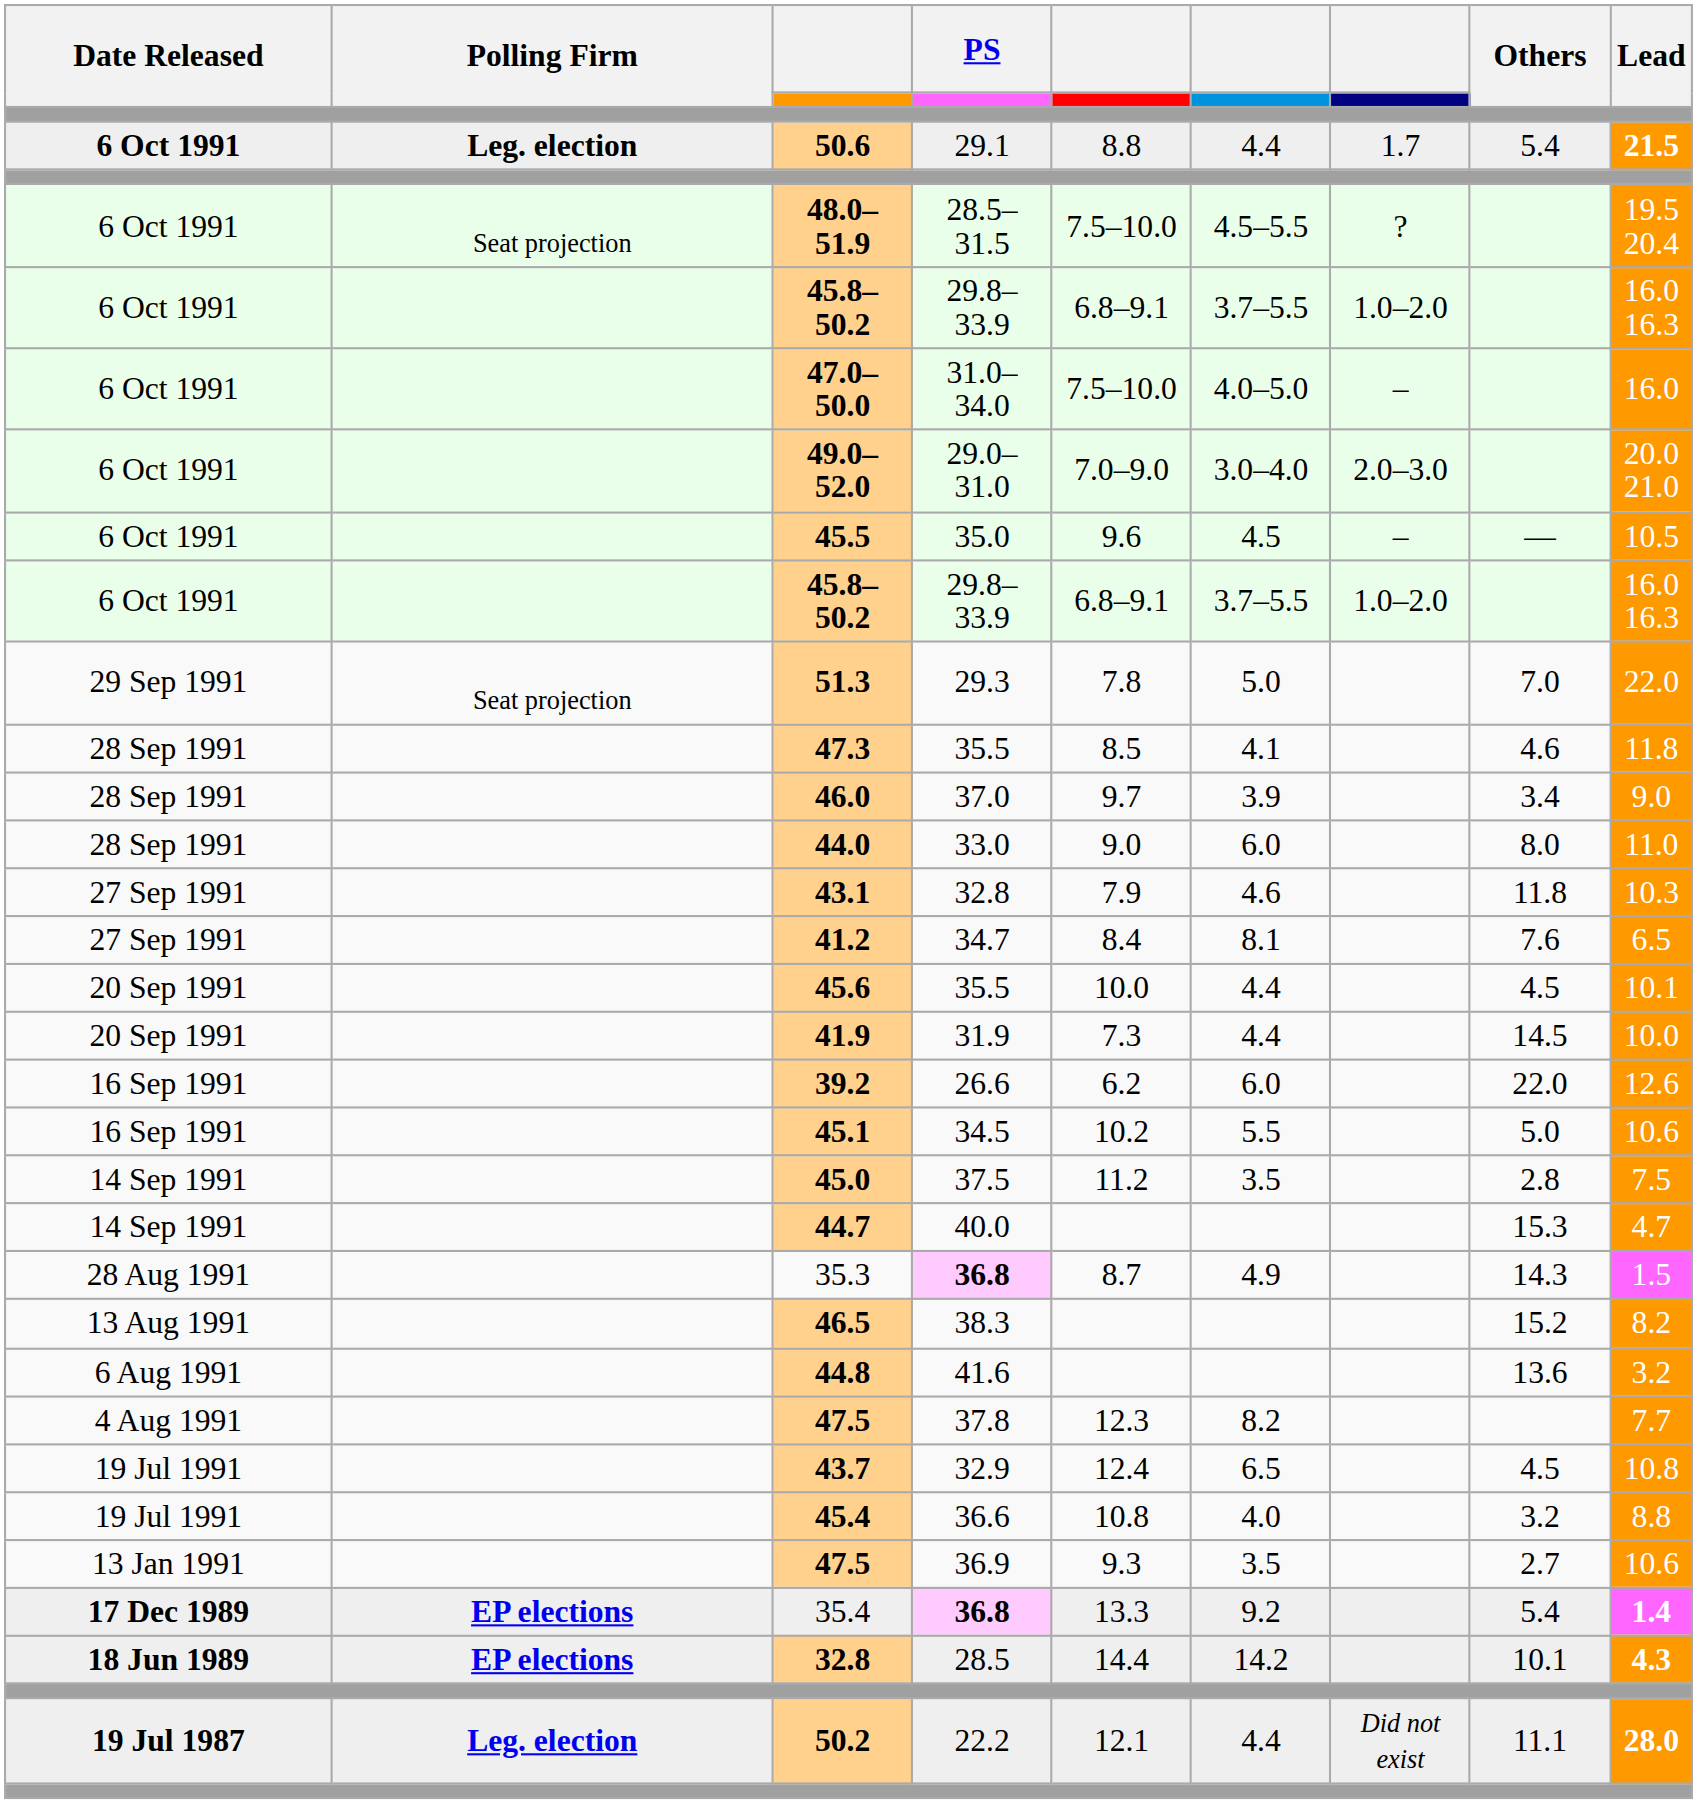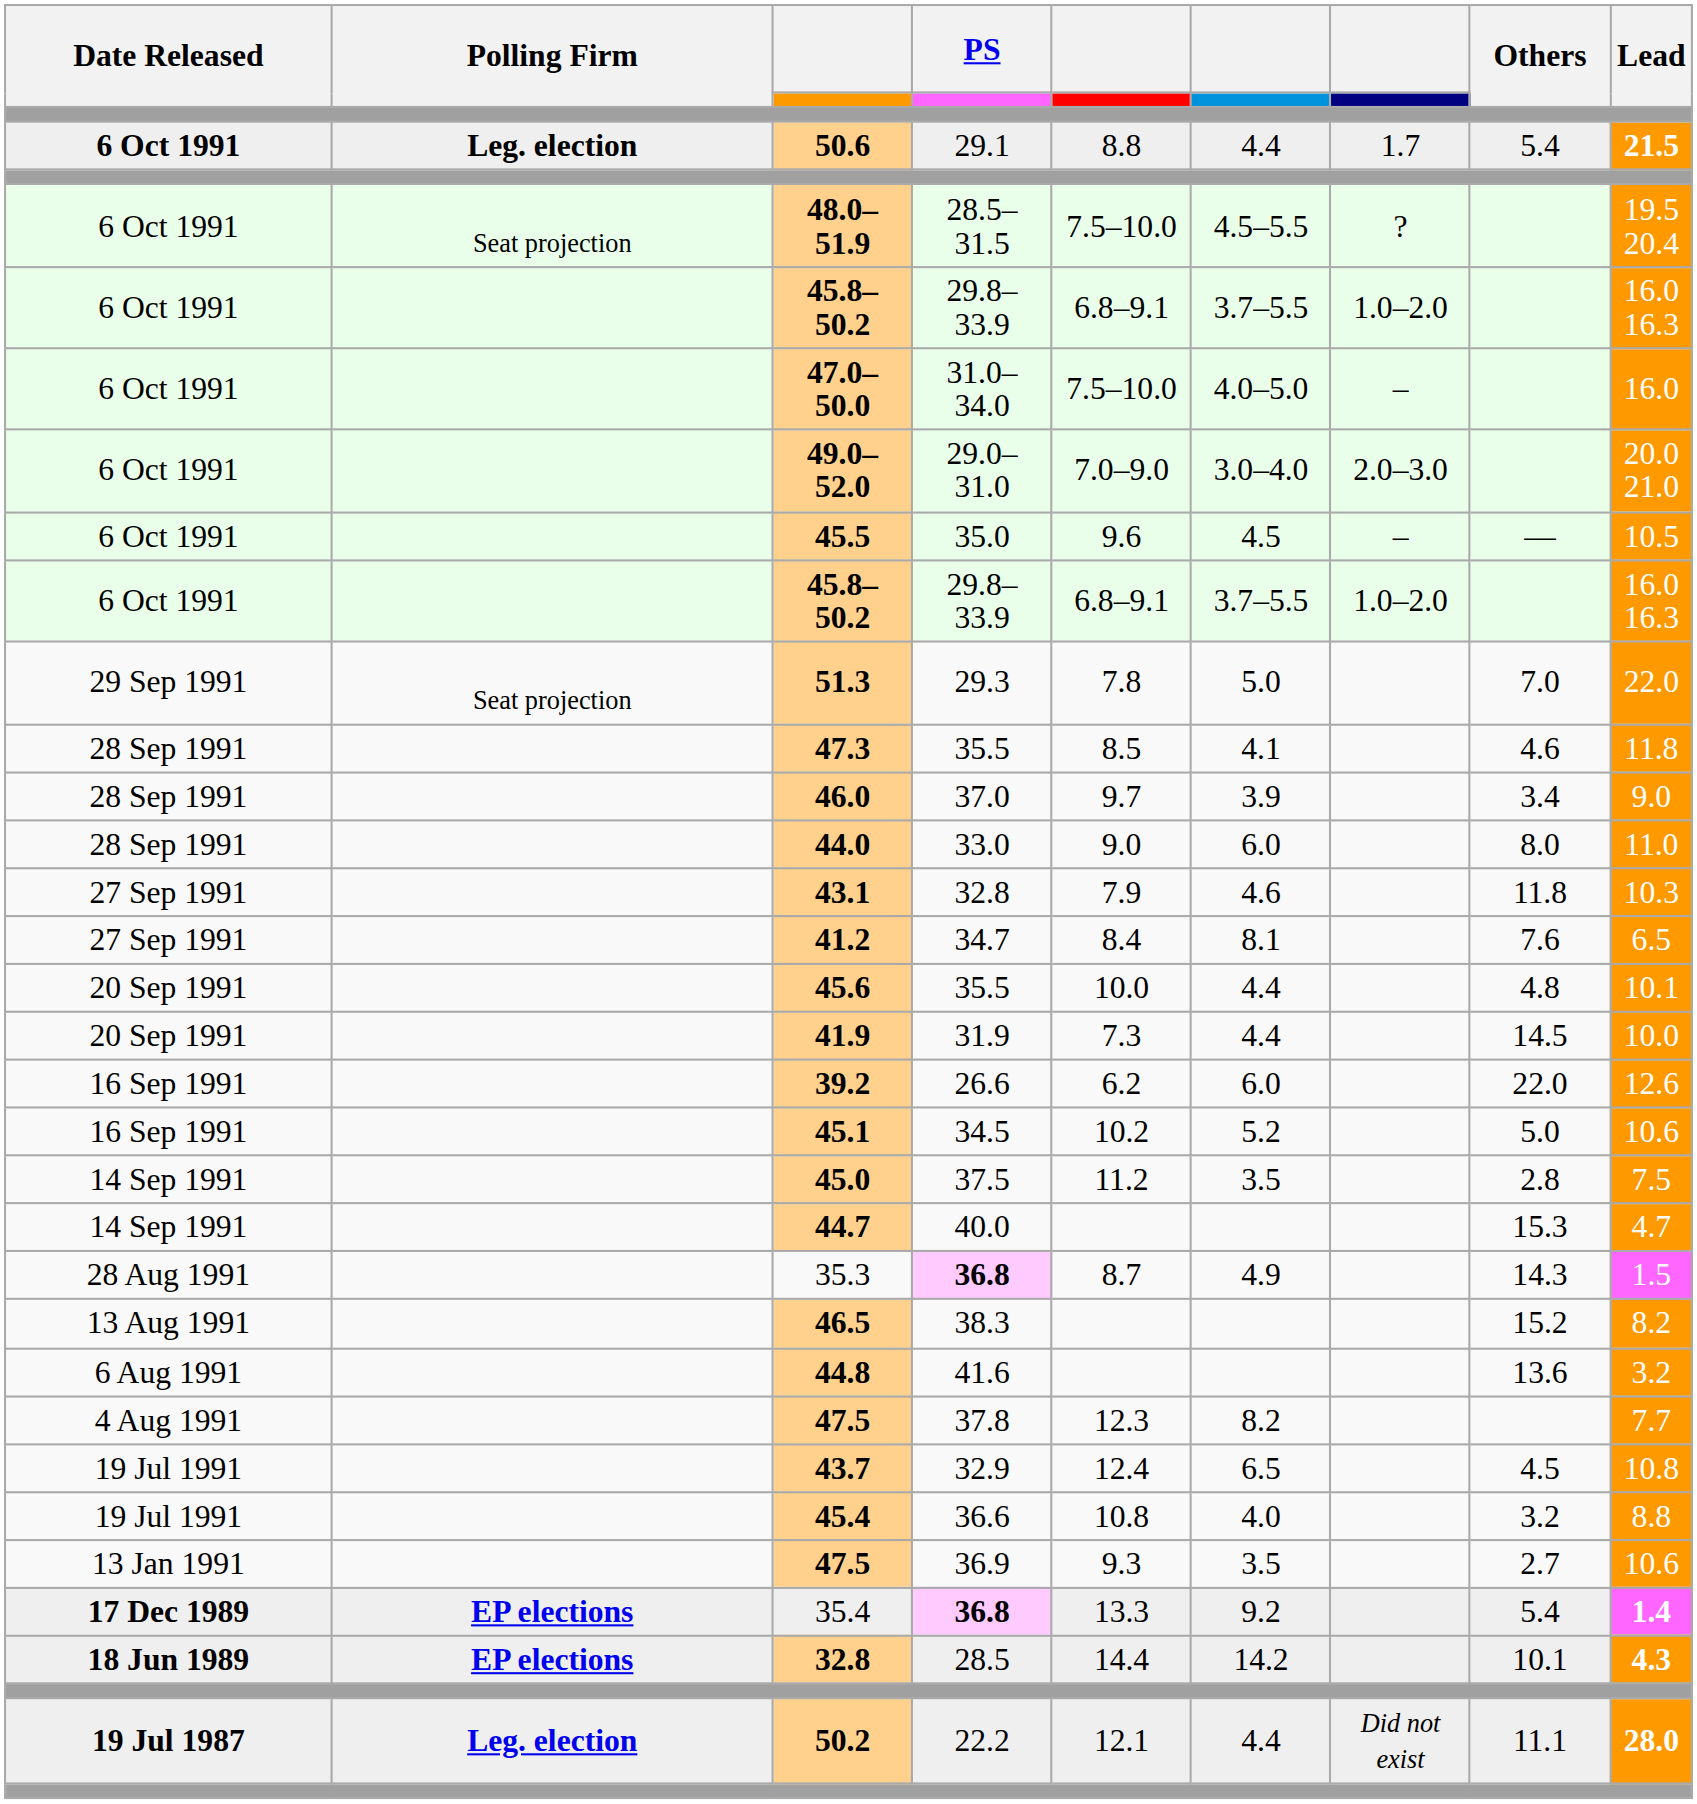45.6 | Others: 4.5 -> 4.8
45.1 | column 6: 5.5 -> 5.2
